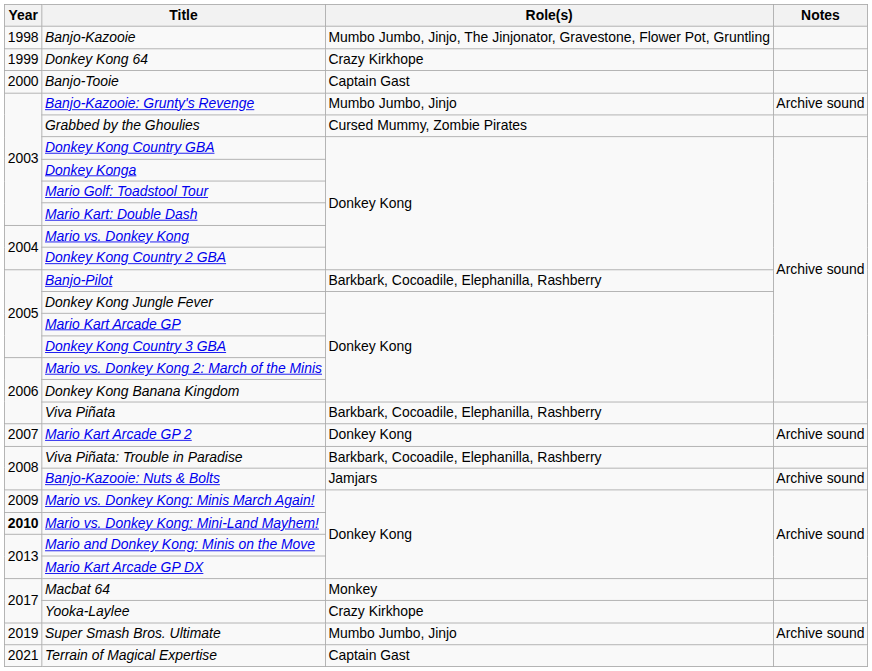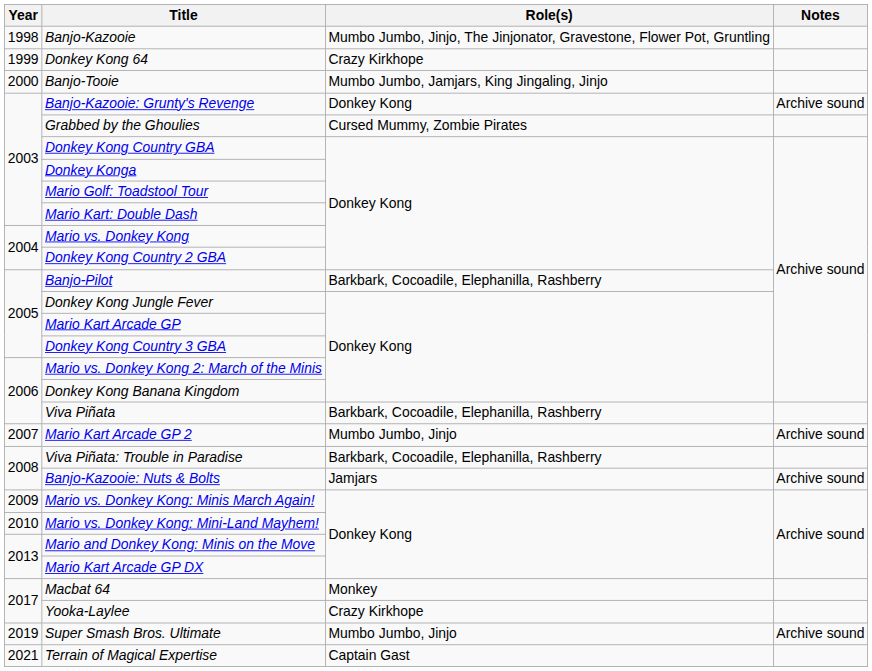Banjo-Tooie | Role(s): Captain Gast -> Mumbo Jumbo, Jamjars, King Jingaling, Jinjo
Banjo-Kazooie: Grunty's Revenge | Role(s): Mumbo Jumbo, Jinjo -> Donkey Kong
Mario Kart Arcade GP 2 | Role(s): Donkey Kong -> Mumbo Jumbo, Jinjo
Mario vs. Donkey Kong: Mini-Land Mayhem! | Year: bold -> normal
